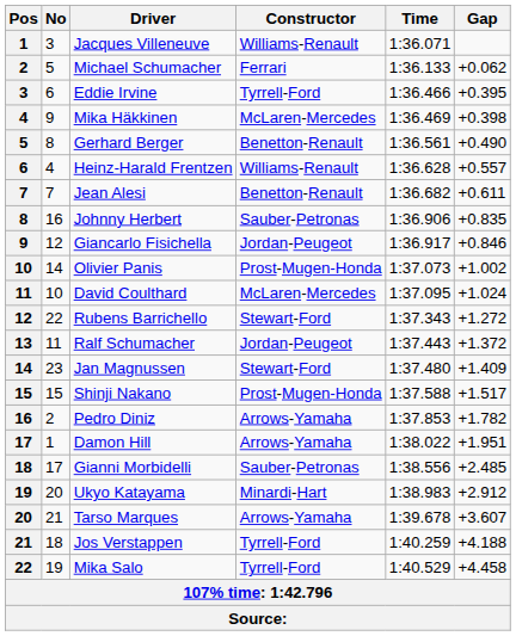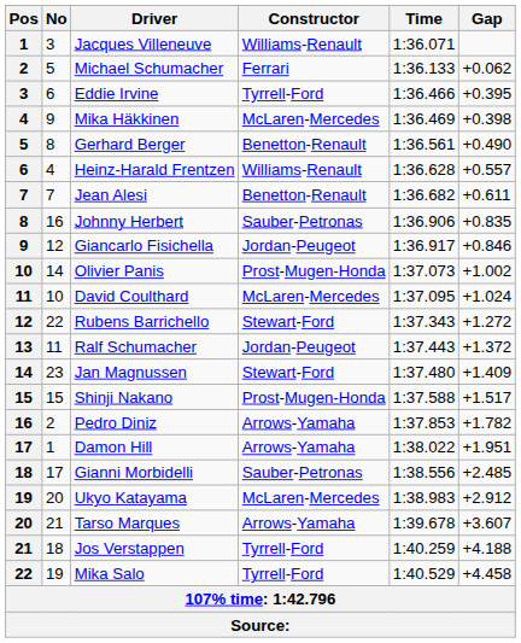Ukyo Katayama | Constructor: Minardi-Hart -> McLaren-Mercedes
